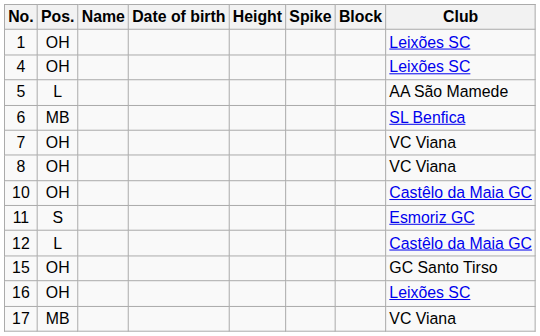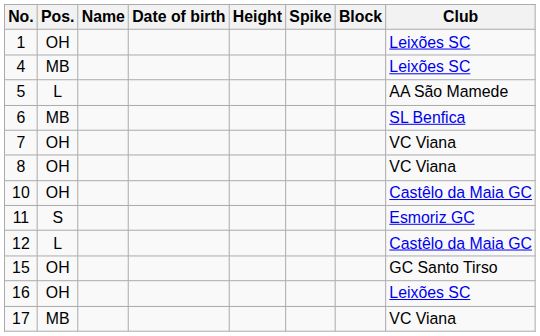4 | Pos.: OH -> MB
